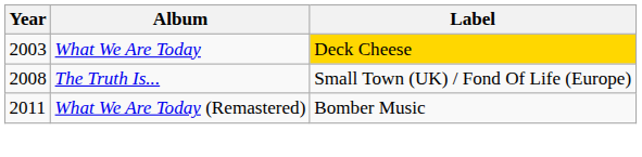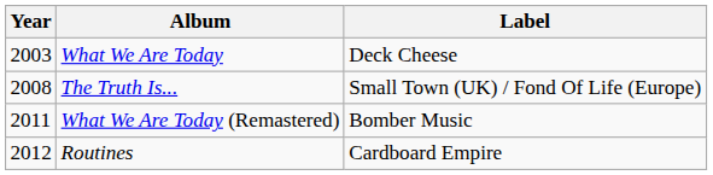What We Are Today | Label: gold background -> no background
+ row: 2012 | Routines | Cardboard Empire
